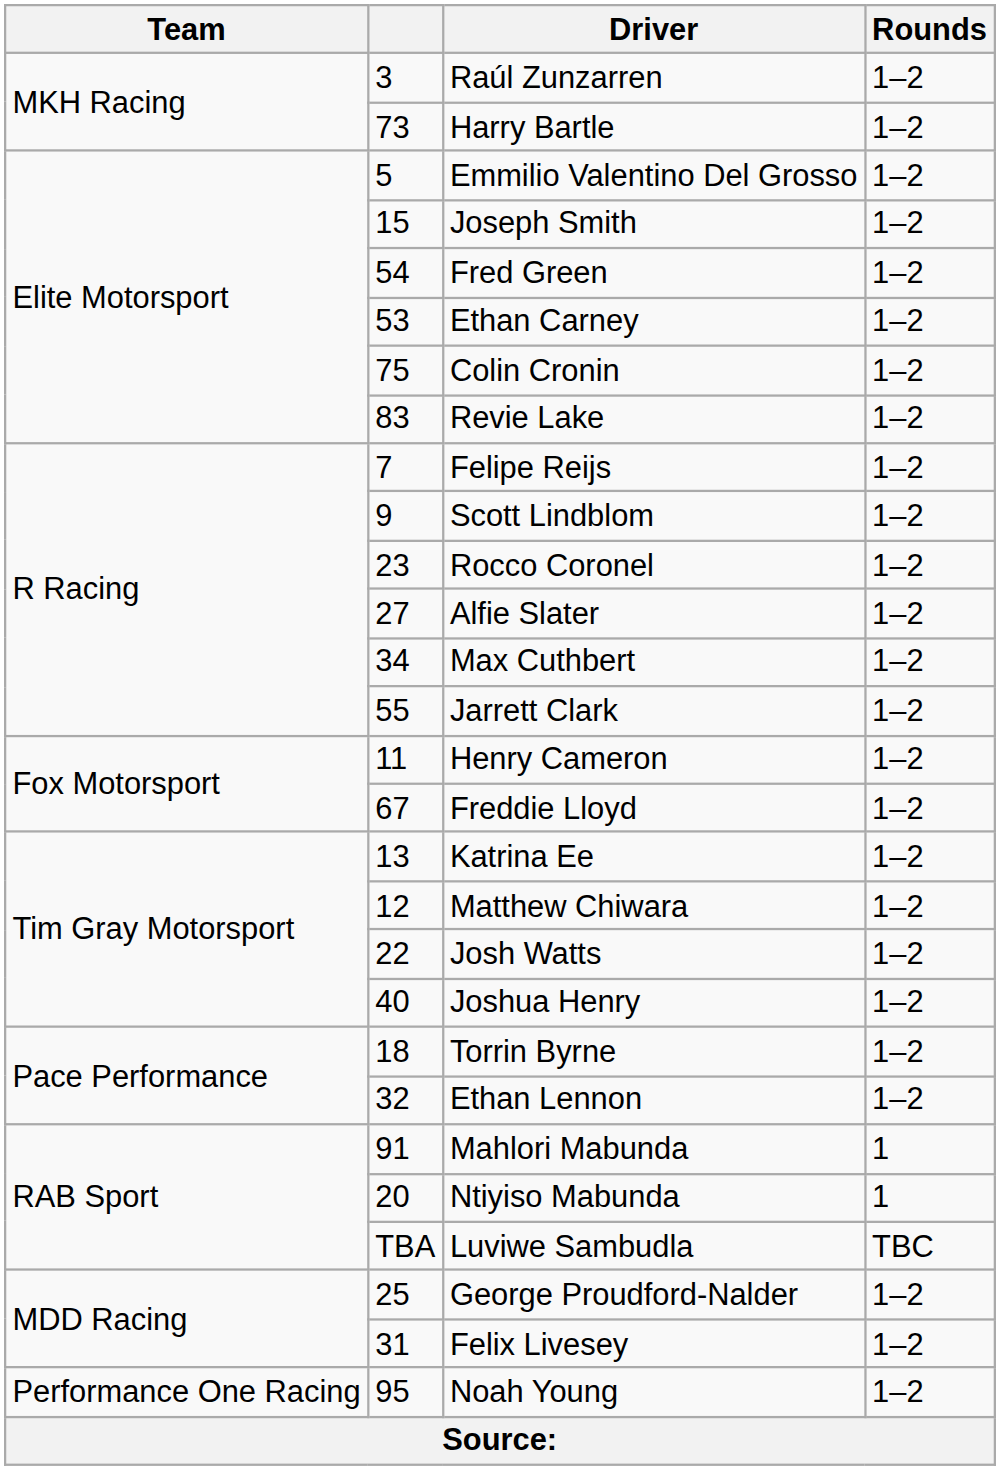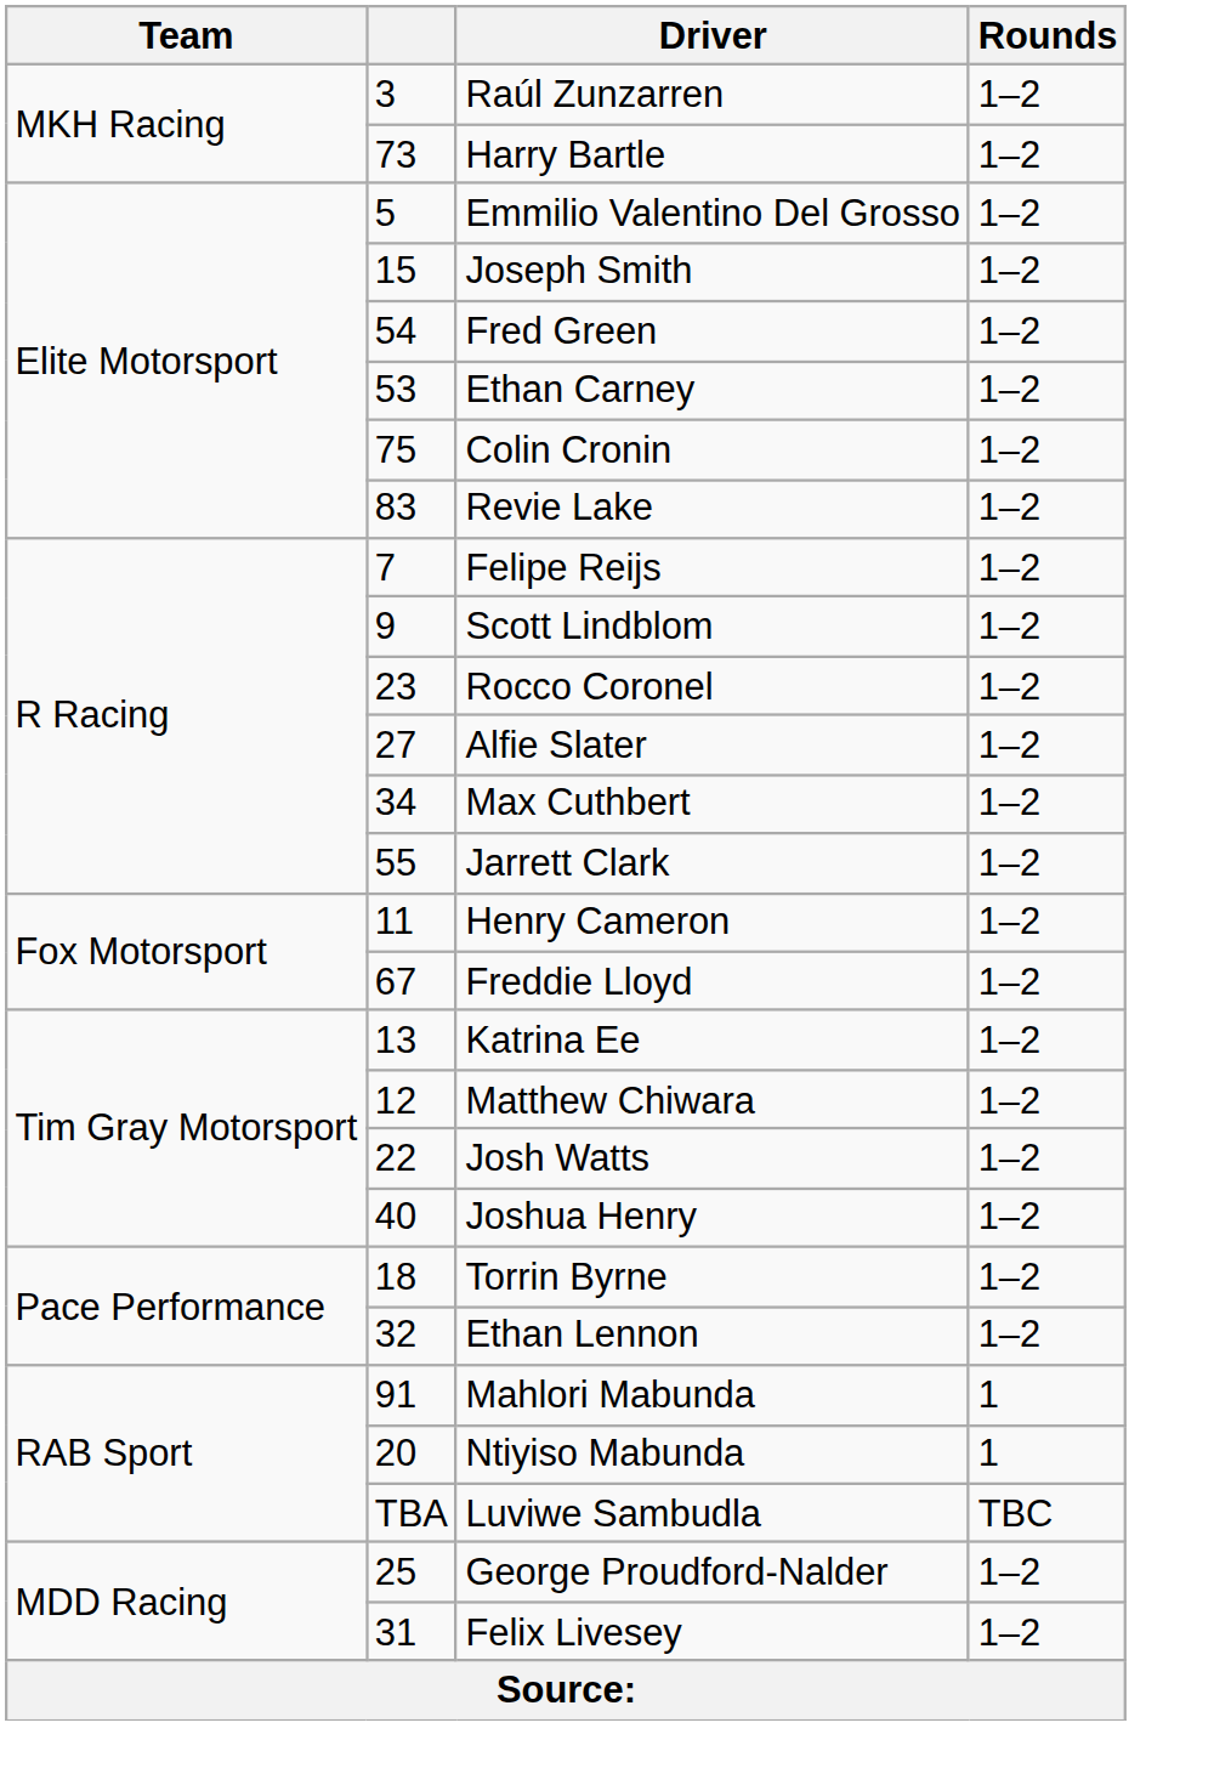- row: Performance One Racing | 95 | Noah Young | 1–2
